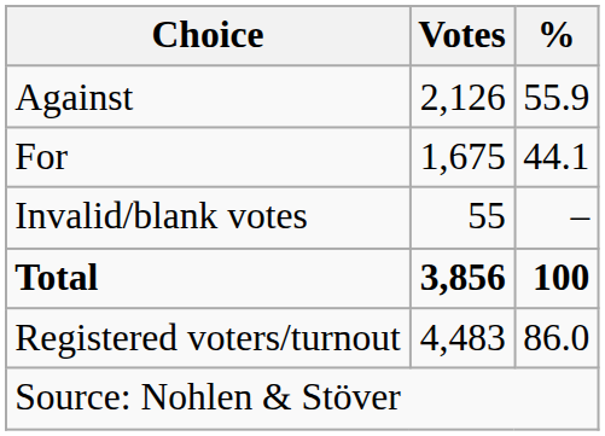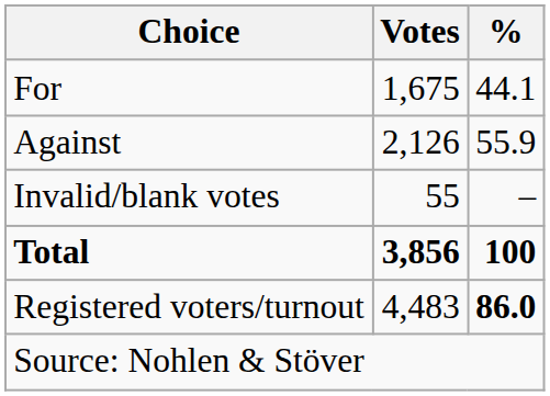rows swapped: For <-> Against
Registered voters/turnout | %: normal -> bold
